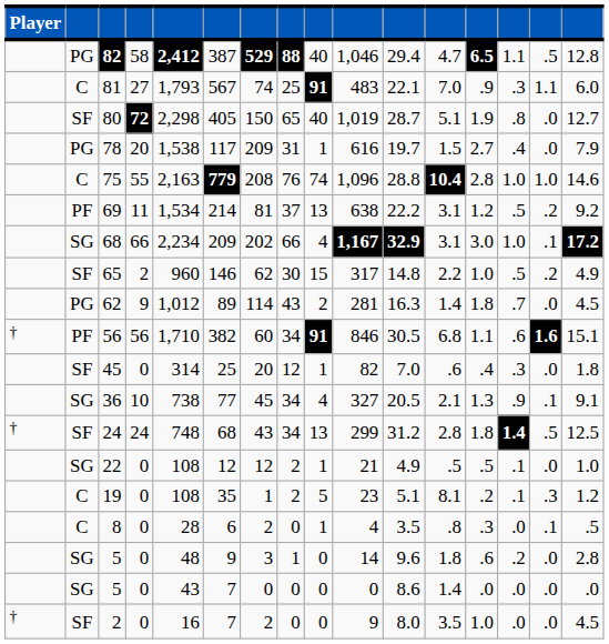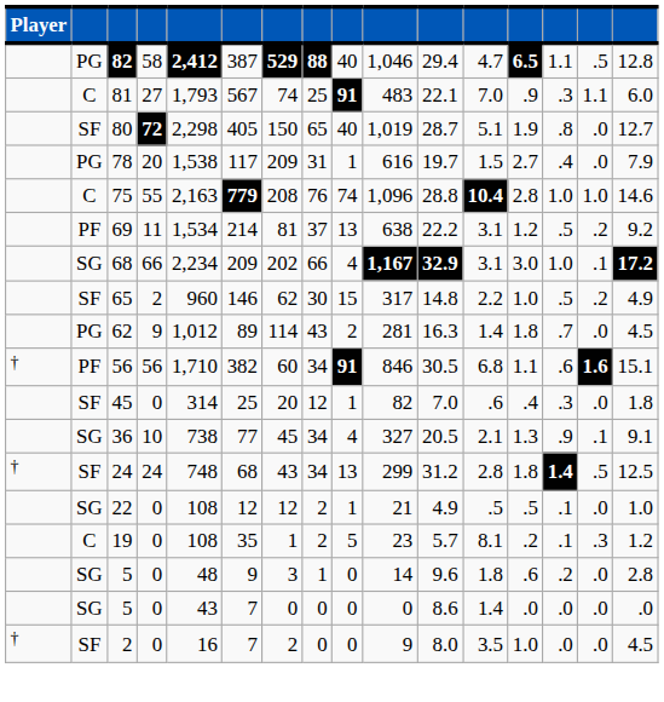19 | column 11: 5.1 -> 5.7
- row: C | 8 | 0 | 28 | 6 | 2 | 0 | 1 | 4 | 3.5 | .8 | .3 | .0 | .1 | .5
